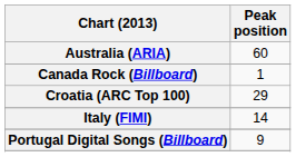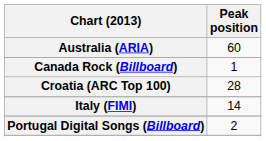Croatia (ARC Top 100) | Peak position: 29 -> 28
Portugal Digital Songs (Billboard) | Peak position: 9 -> 2
